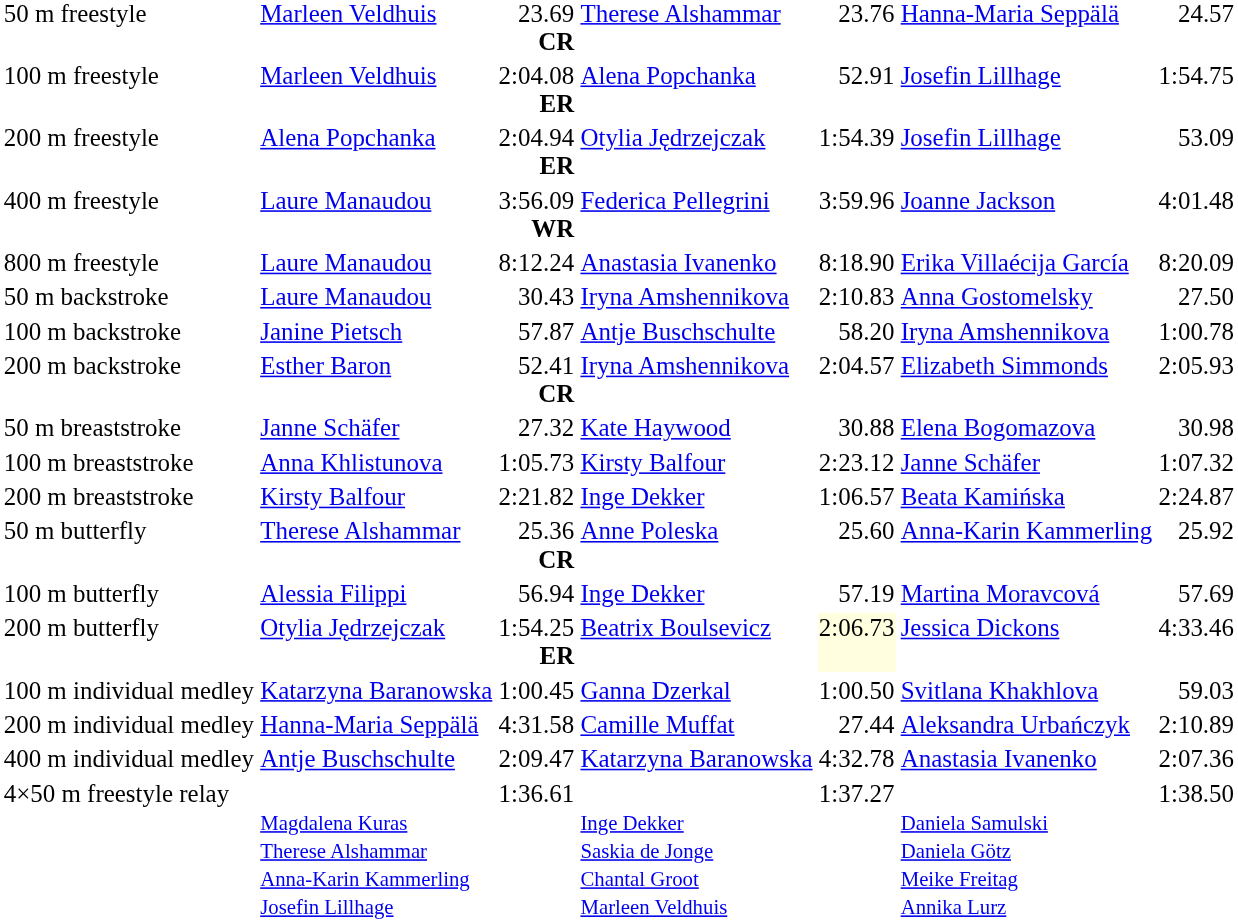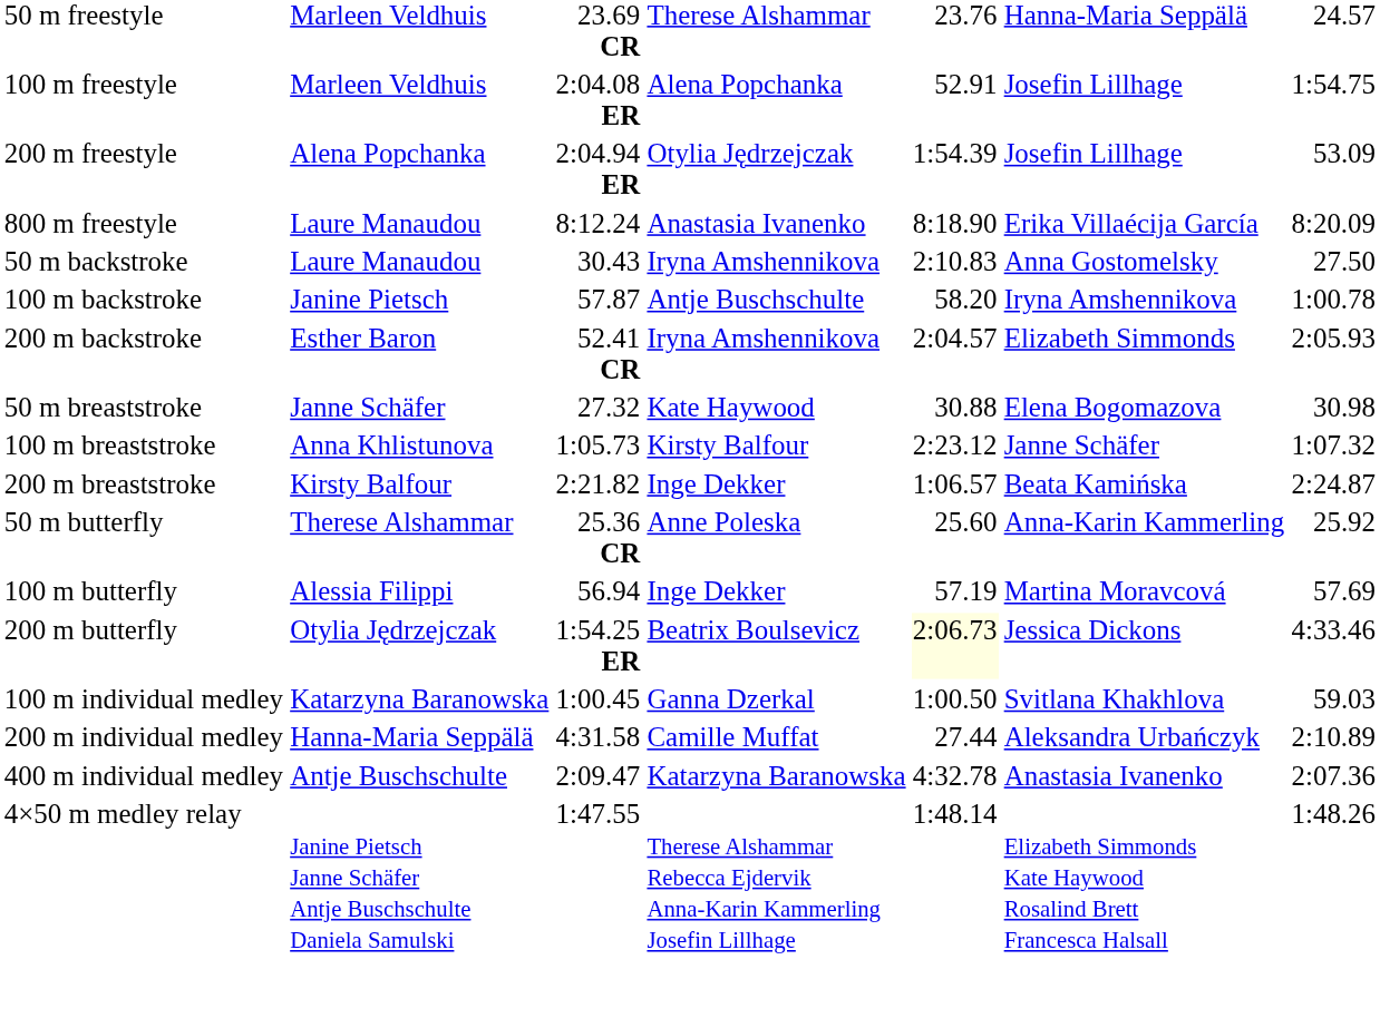- row: 400 m freestyle | Laure Manaudou | 3:56.09 WR | Federica Pellegrini | 3:59.96 | Joanne Jackson | 4:01.48
- row: 4×50 m freestyle relay | Magdalena Kuras Therese Alshammar Anna-Karin Kammerling Josefin Lillhage | 1:36.61 | Inge Dekker Saskia de Jonge Chantal Groot Marleen Veldhuis | 1:37.27 | Daniela Samulski Daniela Götz Meike Freitag Annika Lurz | 1:38.50
+ row: 4×50 m medley relay | Janine Pietsch Janne Schäfer Antje Buschschulte Daniela Samulski | 1:47.55 | Therese Alshammar Rebecca Ejdervik Anna-Karin Kammerling Josefin Lillhage | 1:48.14 | Elizabeth Simmonds Kate Haywood Rosalind Brett Francesca Halsall | 1:48.26
